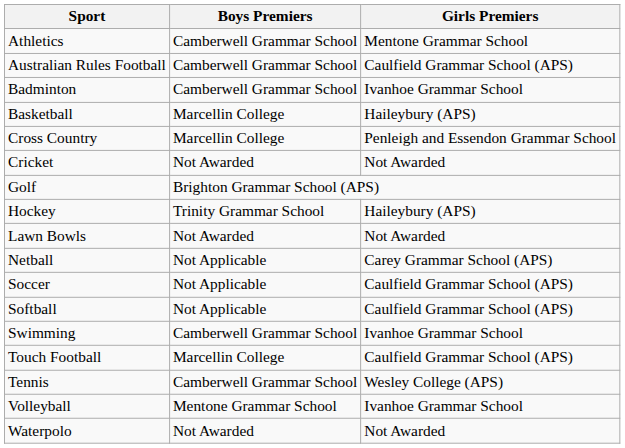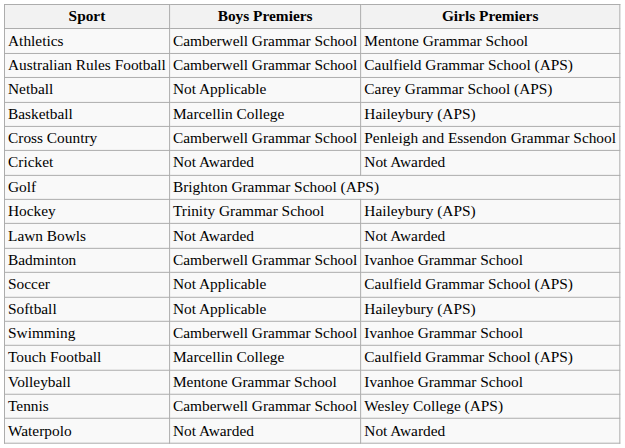rows swapped: Badminton <-> Netball
Cross Country | Boys Premiers: Marcellin College -> Camberwell Grammar School
Softball | Girls Premiers: Caulfield Grammar School (APS) -> Haileybury (APS)
rows swapped: Tennis <-> Volleyball
